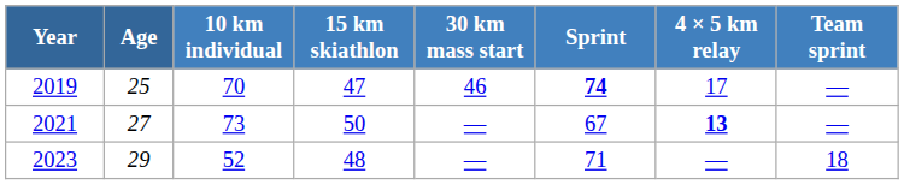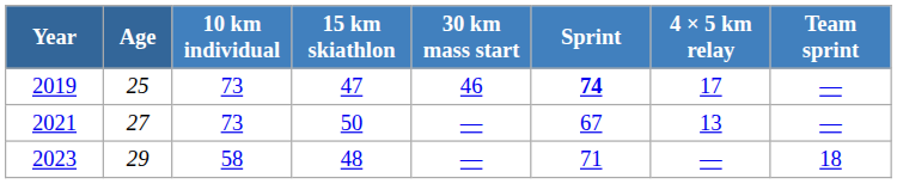2019 | 10 km individual: 70 -> 73
2021 | 4 × 5 km relay: bold -> normal
2023 | 10 km individual: 52 -> 58
